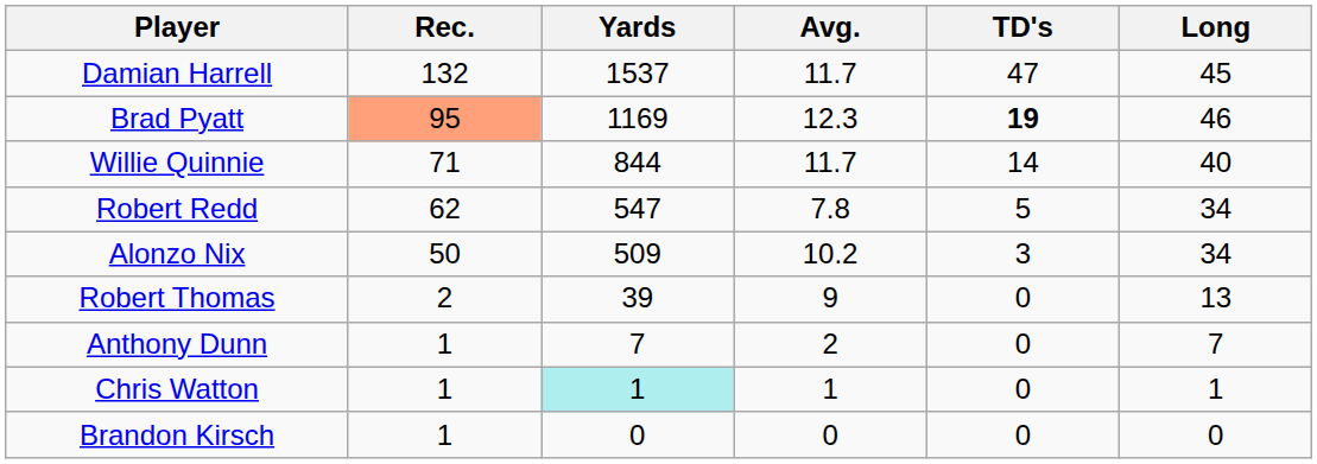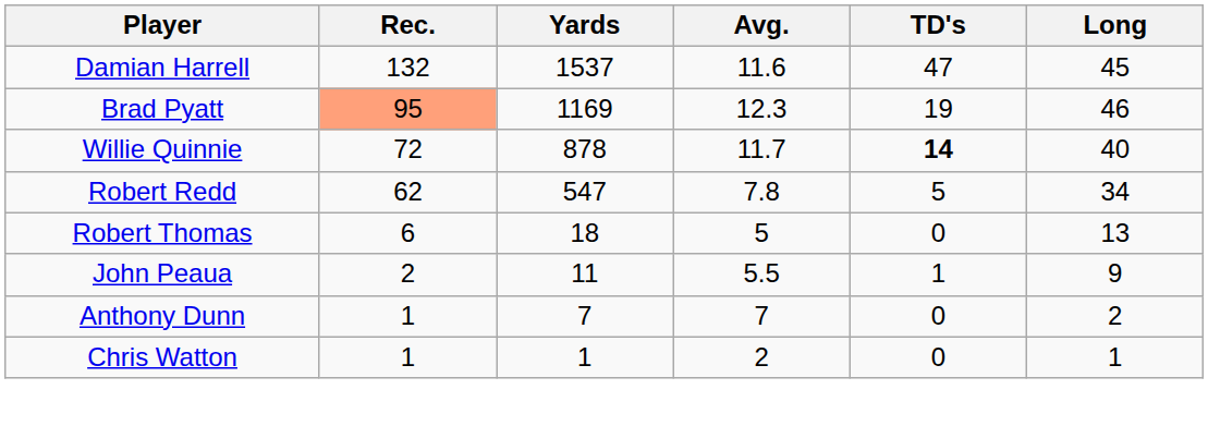Damian Harrell | Avg.: 11.7 -> 11.6
Brad Pyatt | TD's: bold -> normal
Willie Quinnie | Rec.: 71 -> 72
Willie Quinnie | Yards: 844 -> 878
Willie Quinnie | TD's: normal -> bold
- row: Alonzo Nix | 50 | 509 | 10.2 | 3 | 34
Robert Thomas | Rec.: 2 -> 6
Robert Thomas | Yards: 39 -> 18
Robert Thomas | Avg.: 9 -> 5
+ row: John Peaua | 2 | 11 | 5.5 | 1 | 9
Anthony Dunn | Avg.: 2 -> 7
Anthony Dunn | Long: 7 -> 2
Chris Watton | Yards: paleturquoise background -> no background
Chris Watton | Avg.: 1 -> 2
- row: Brandon Kirsch | 1 | 0 | 0 | 0 | 0
